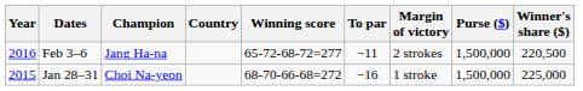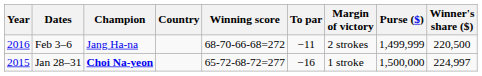Feb 3–6 | Winning score: 65-72-68-72=277 -> 68-70-66-68=272
Feb 3–6 | Purse ($): 1,500,000 -> 1,499,999
Jan 28–31 | Champion: normal -> bold
Jan 28–31 | Winning score: 68-70-66-68=272 -> 65-72-68-72=277
Jan 28–31 | Winner's share ($): 225,000 -> 224,997
